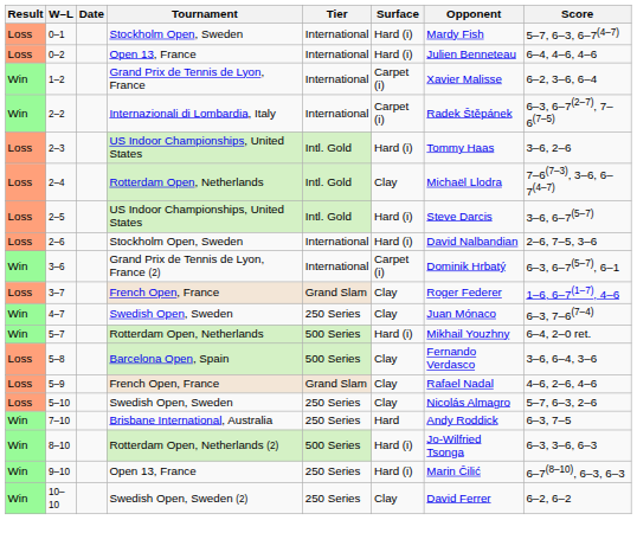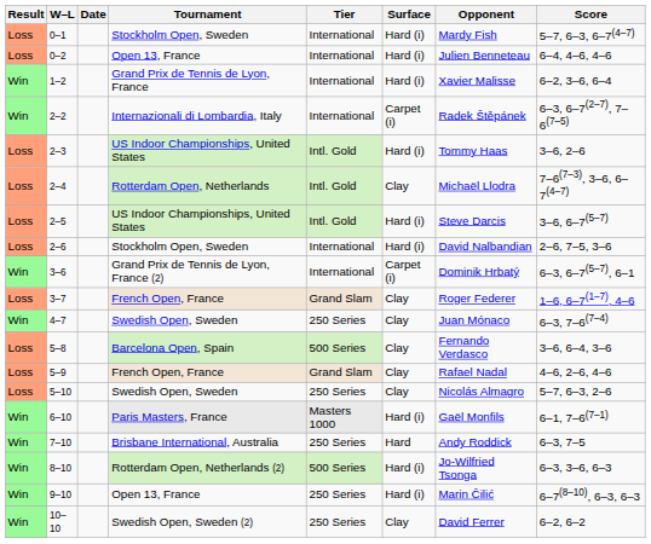1–2 | Surface: Carpet (i) -> Hard (i)
- row: Win | 5–7 | Rotterdam Open, Netherlands | 500 Series | Hard (i) | Mikhail Youzhny | 6–4, 2–0 ret.
+ row: Win | 6–10 | Paris Masters, France | Masters 1000 | Hard (i) | Gaël Monfils | 6–1, 7–6(7–1)
